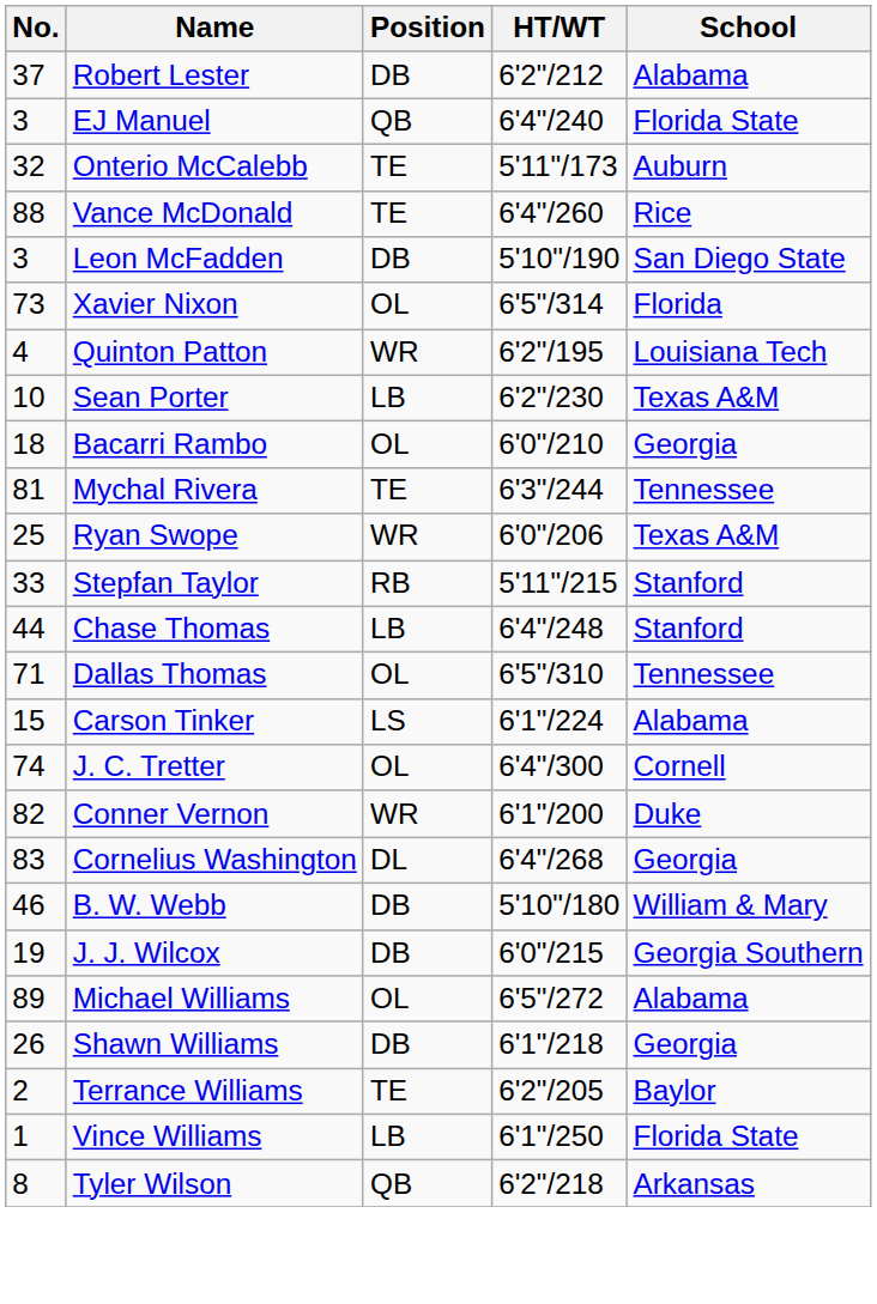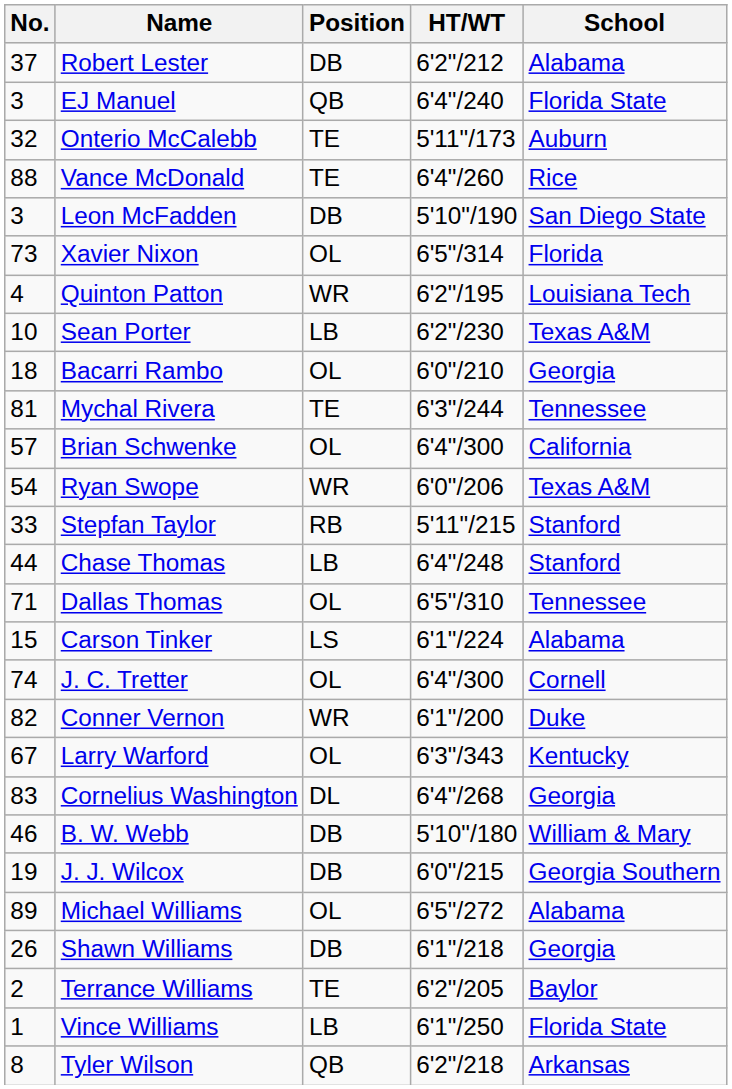+ row: 57 | Brian Schwenke | OL | 6'4"/300 | California
Ryan Swope | No.: 25 -> 54
+ row: 67 | Larry Warford | OL | 6'3"/343 | Kentucky
